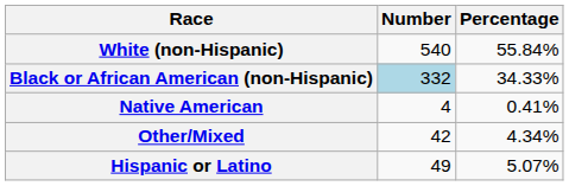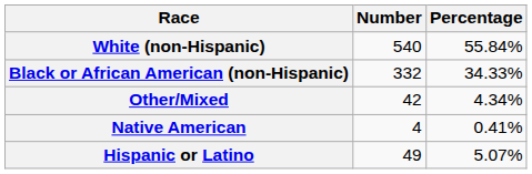Black or African American (non-Hispanic) | Number: lightblue background -> no background
rows swapped: Native American <-> Other/Mixed
